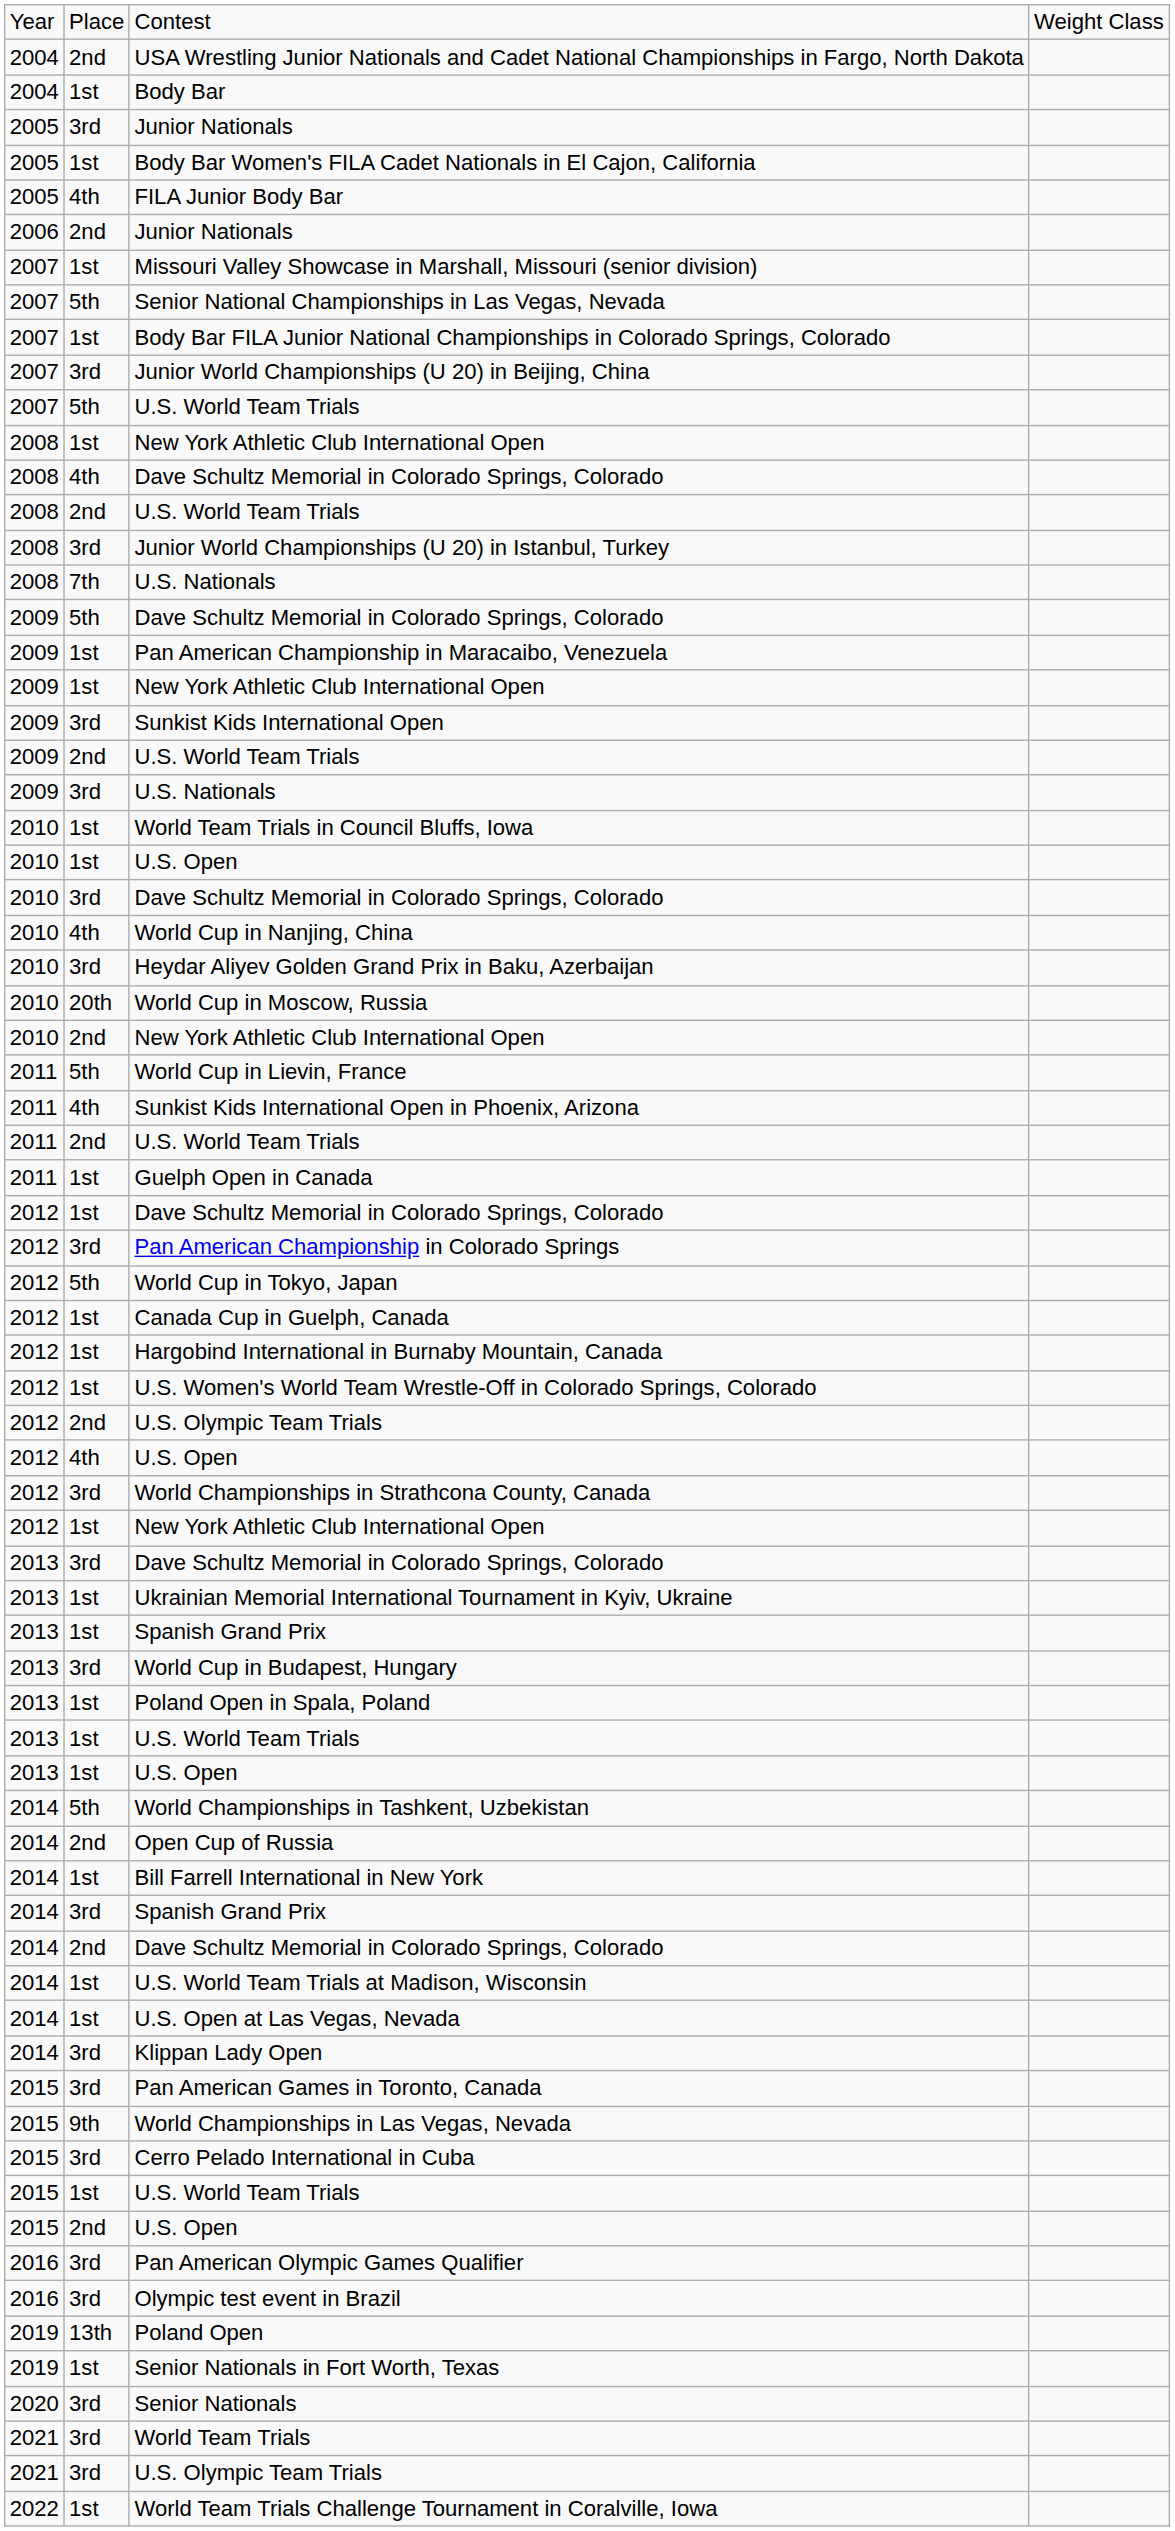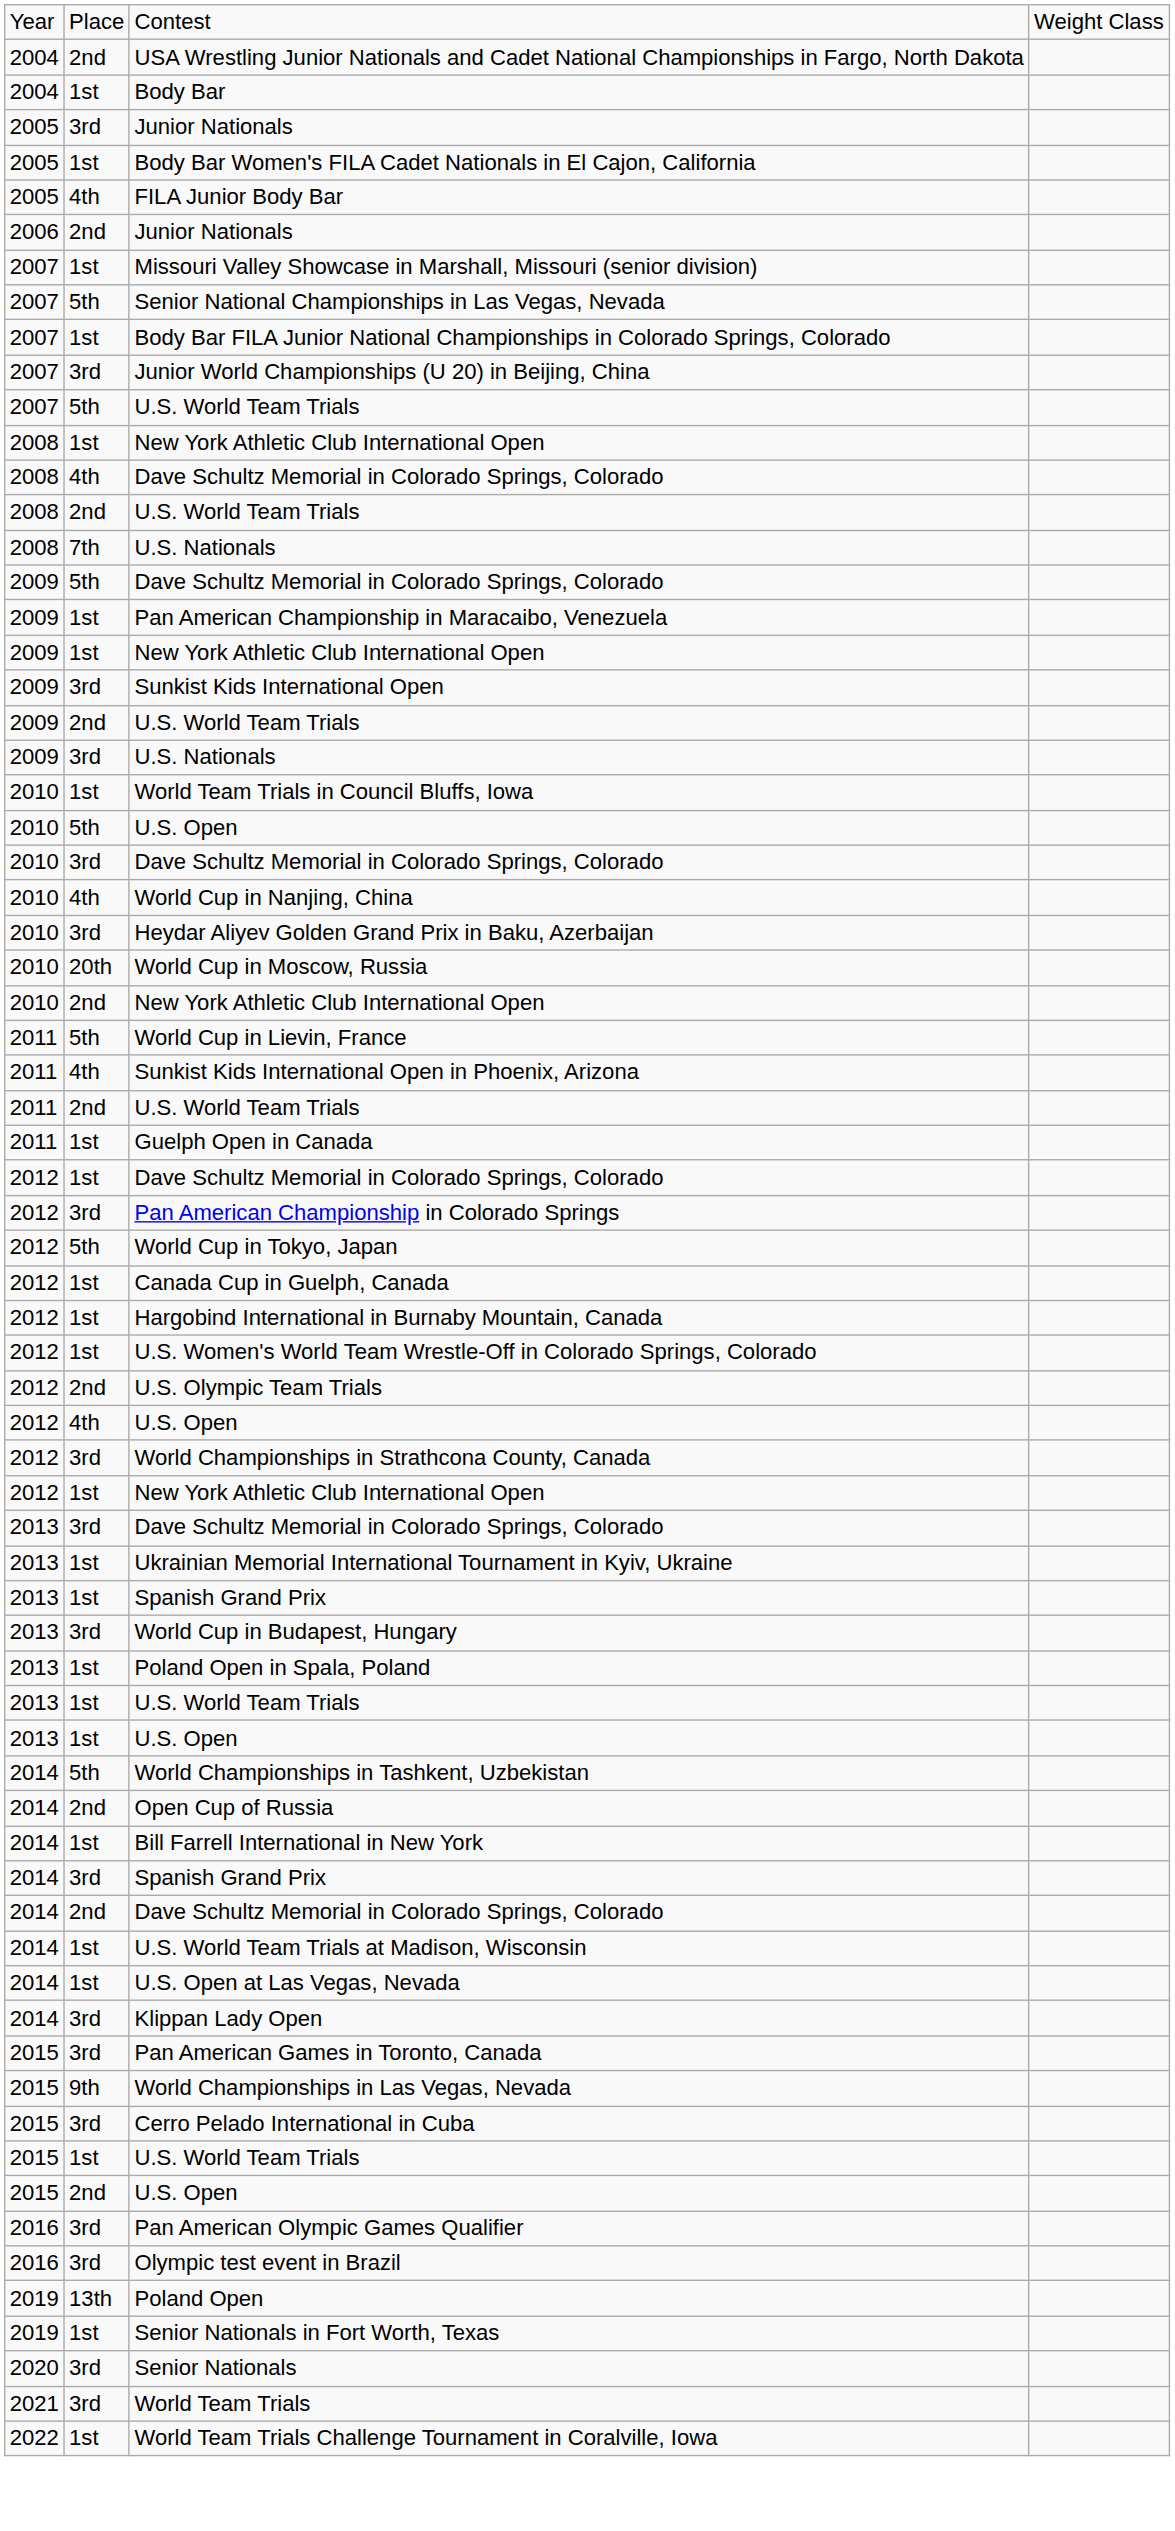- row: 2008 | 3rd | Junior World Championships (U 20) in Istanbul, Turkey
2010 / U.S. Open | column 2: 1st -> 5th
- row: 2021 | 3rd | U.S. Olympic Team Trials
